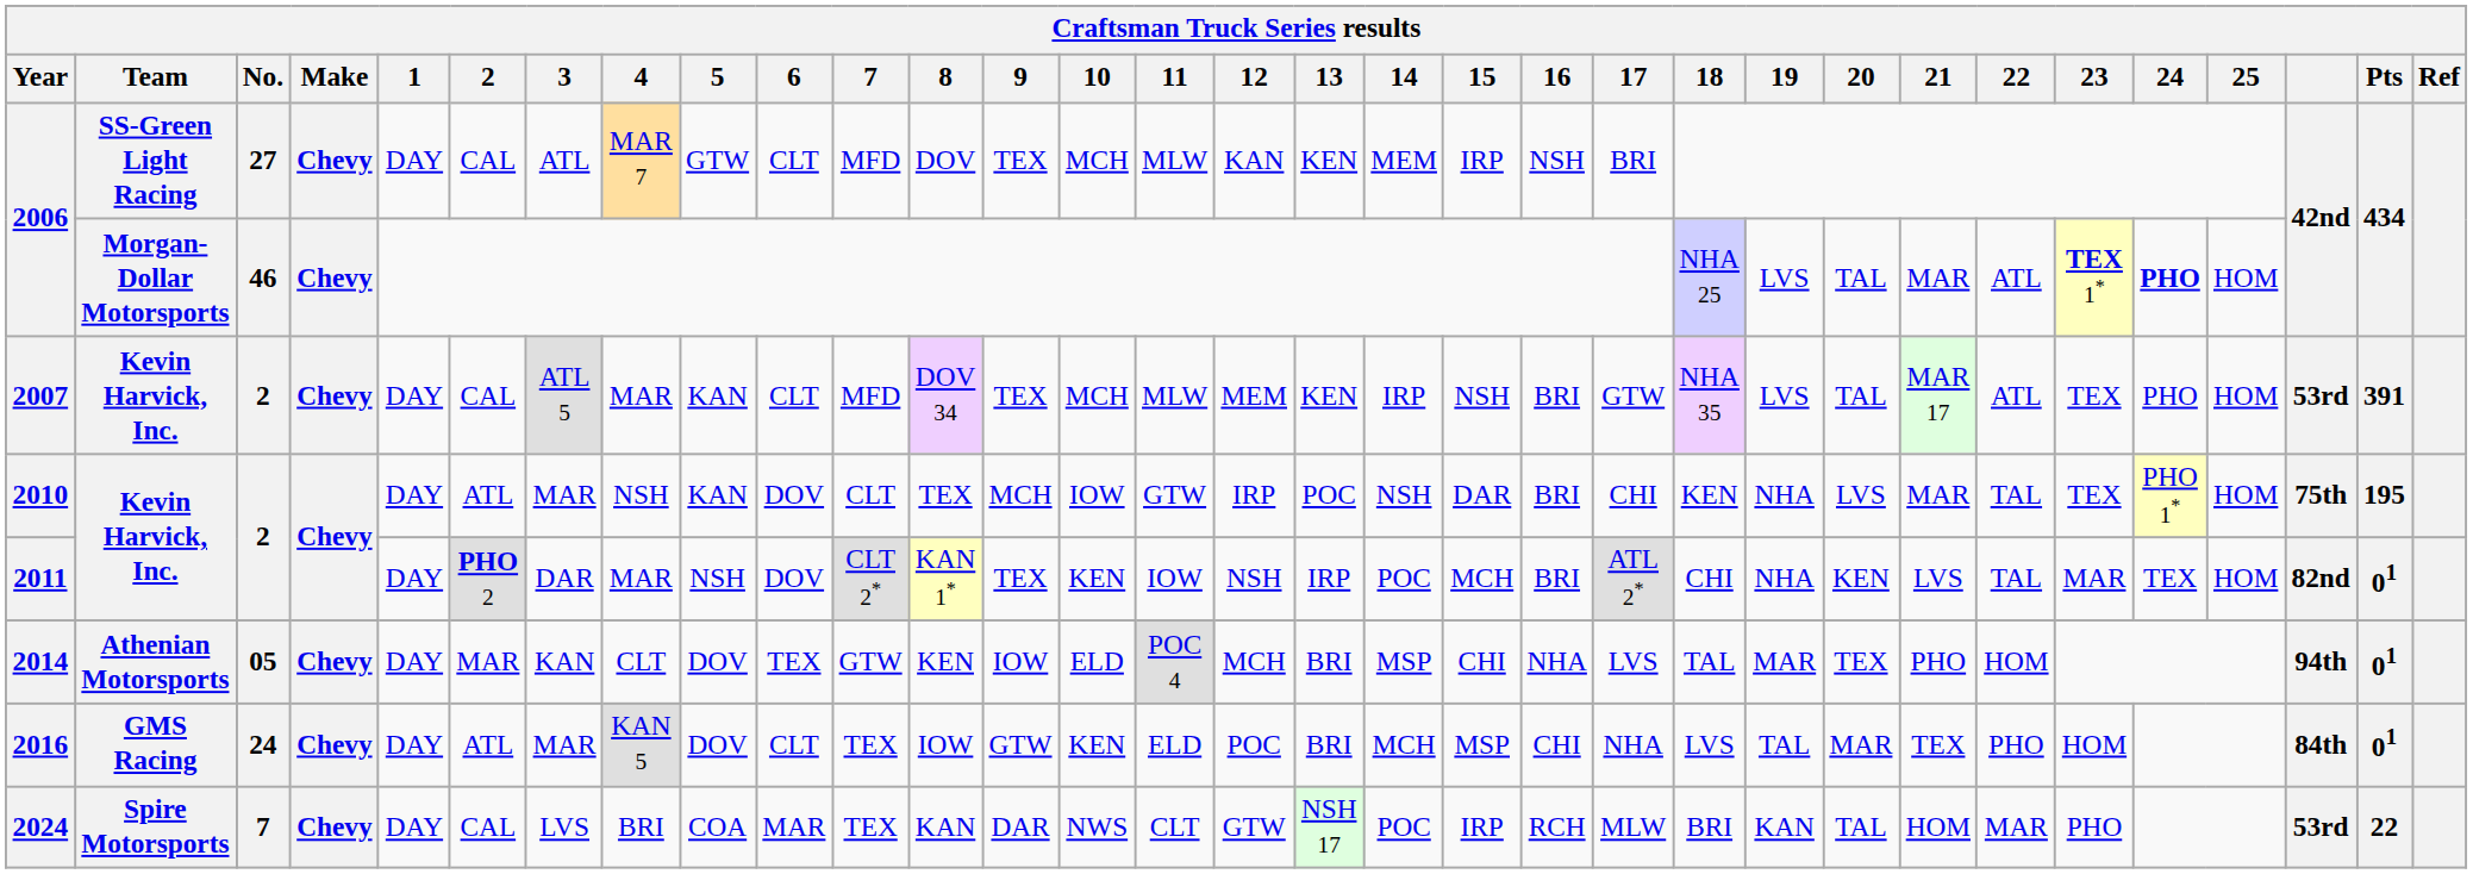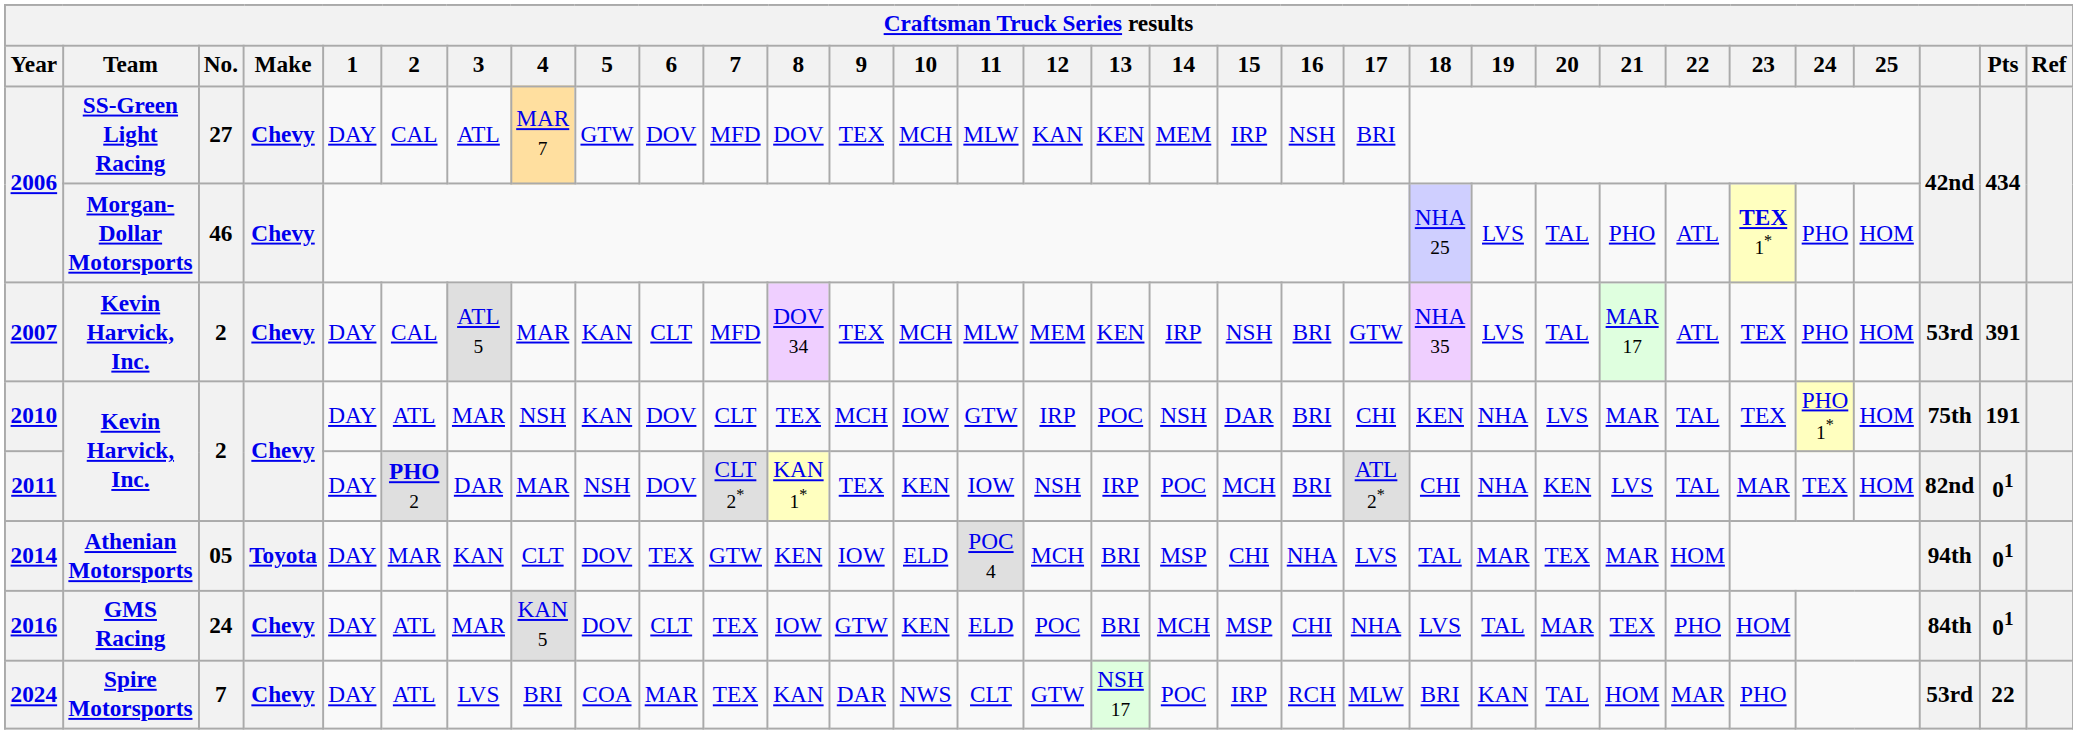2006 / SS-Green Light Racing | 6: CLT -> DOV
2006 / Morgan-Dollar Motorsports | 21: MAR -> PHO
2006 / Morgan-Dollar Motorsports | 24: bold -> normal
2010 | Pts: 195 -> 191
2014 | Make: Chevy -> Toyota
2014 | 21: PHO -> MAR
2024 | 2: CAL -> ATL
